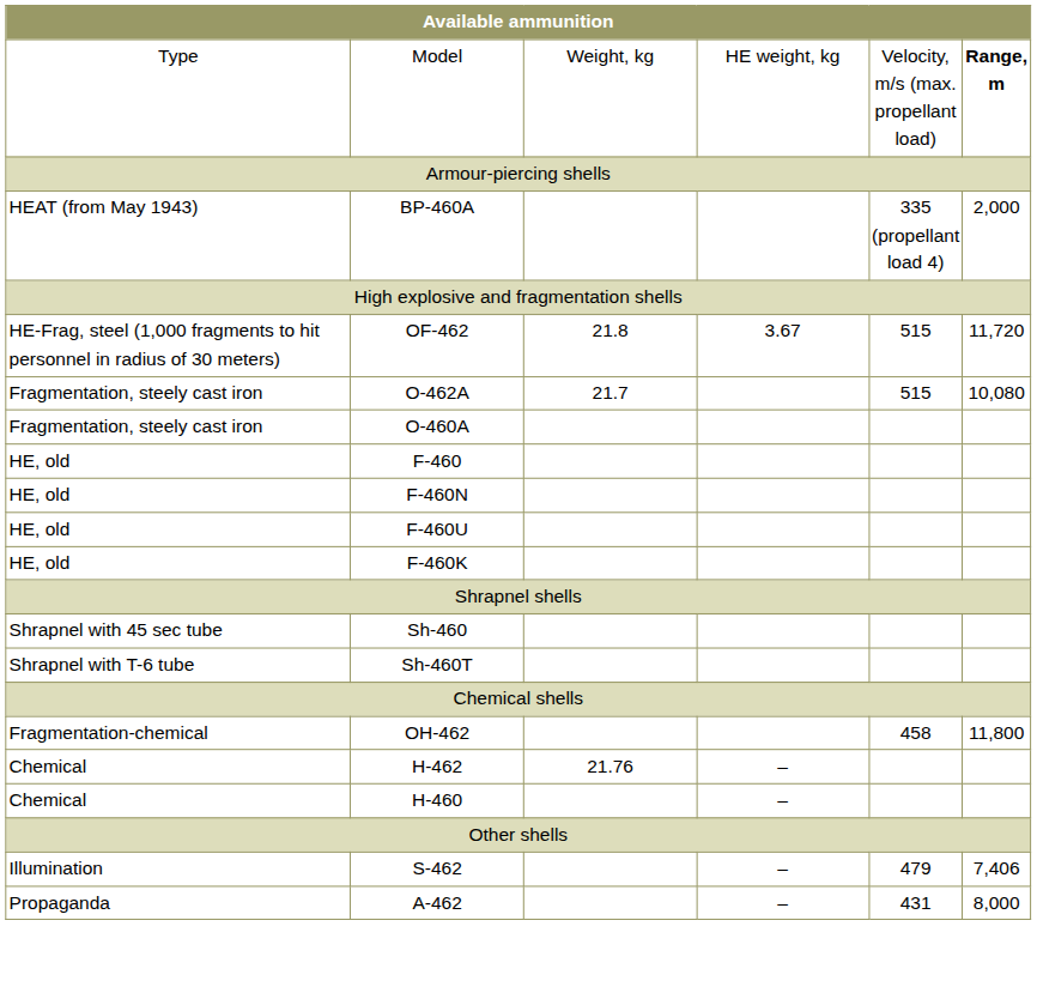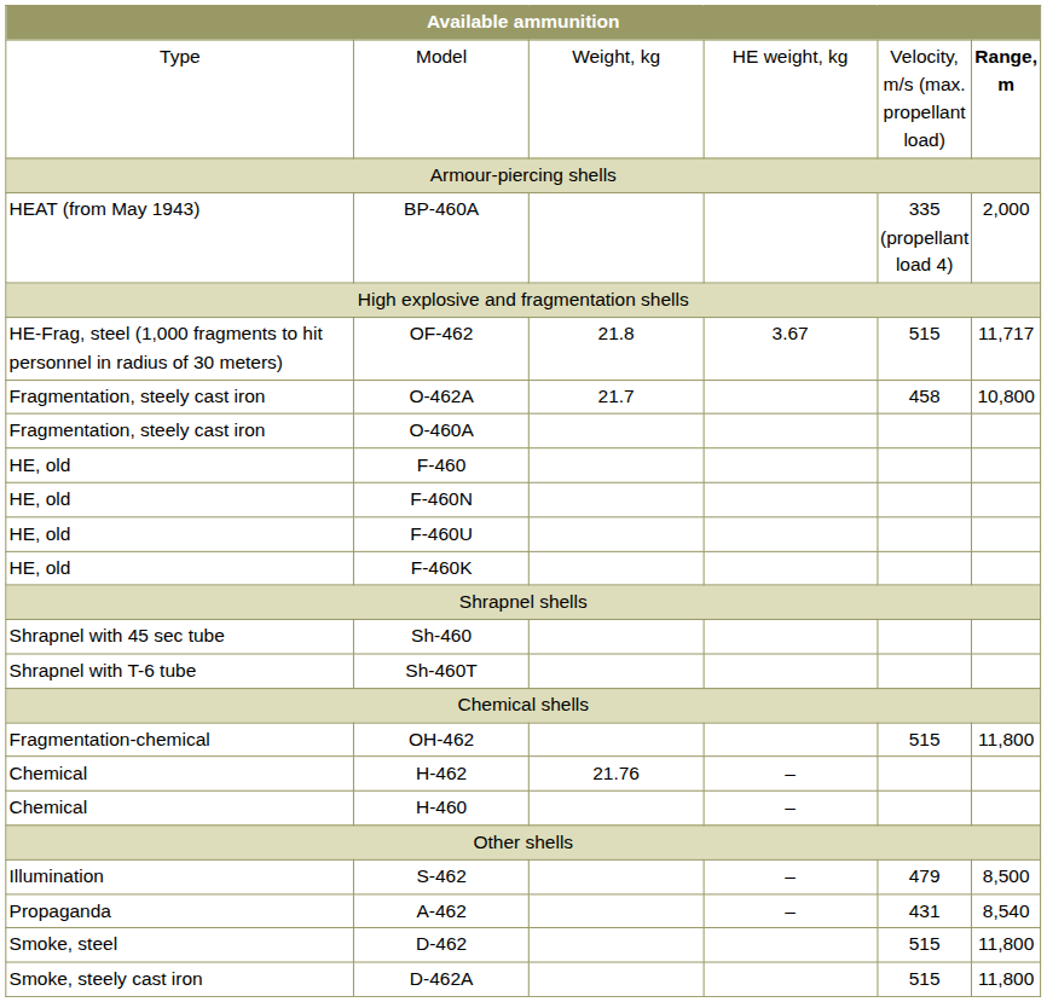OF-462 | column 6: 11,720 -> 11,717
O-462A | column 5: 515 -> 458
O-462A | column 6: 10,080 -> 10,800
OH-462 | column 5: 458 -> 515
S-462 | column 6: 7,406 -> 8,500
A-462 | column 6: 8,000 -> 8,540
+ row: Smoke, steel | D-462 | 515 | 11,800
+ row: Smoke, steely cast iron | D-462A | 515 | 11,800
